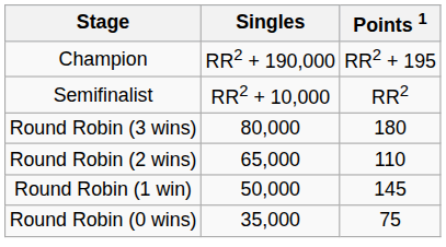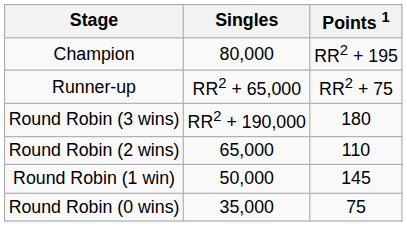Champion | Singles: RR2 + 190,000 -> 80,000
+ row: Runner-up | RR2 + 65,000 | RR2 + 75
- row: Semifinalist | RR2 + 10,000 | RR2
Round Robin (3 wins) | Singles: 80,000 -> RR2 + 190,000
